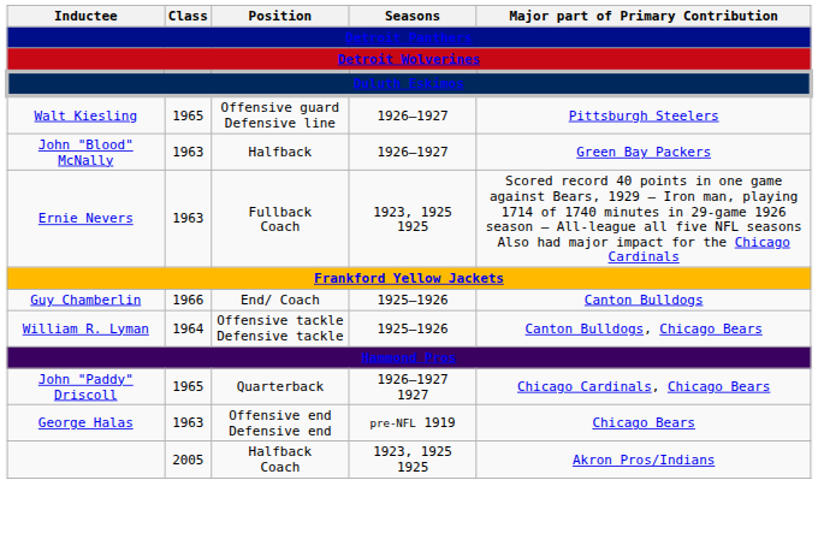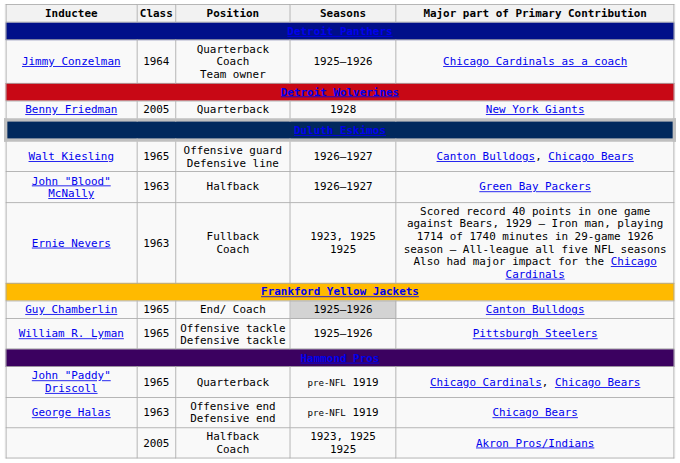+ row: Jimmy Conzelman | 1964 | Quarterback Coach Team owner | 1925–1926 | Chicago Cardinals as a coach
+ row: Benny Friedman | 2005 | Quarterback | 1928 | New York Giants
Walt Kiesling | Major part of Primary Contribution: Pittsburgh Steelers -> Canton Bulldogs, Chicago Bears
Guy Chamberlin | Class: 1966 -> 1965
Guy Chamberlin | Seasons: no background -> lightgrey background
William R. Lyman | Class: 1964 -> 1965
William R. Lyman | Major part of Primary Contribution: Canton Bulldogs, Chicago Bears -> Pittsburgh Steelers
John "Paddy" Driscoll | Seasons: 1926–1927 1927 -> pre-NFL 1919
